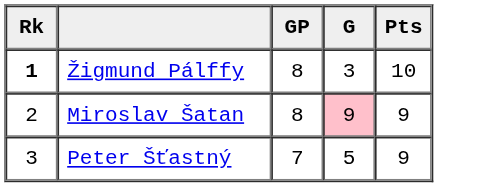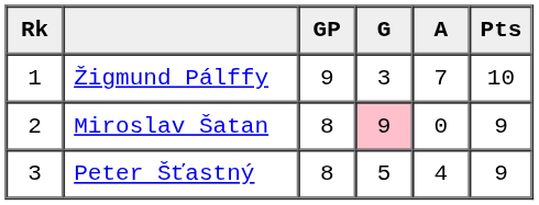+ column: A | 7 | 0 | 4
Žigmund Pálffy | Rk: bold -> normal
Žigmund Pálffy | GP: 8 -> 9
Peter Šťastný | GP: 7 -> 8
